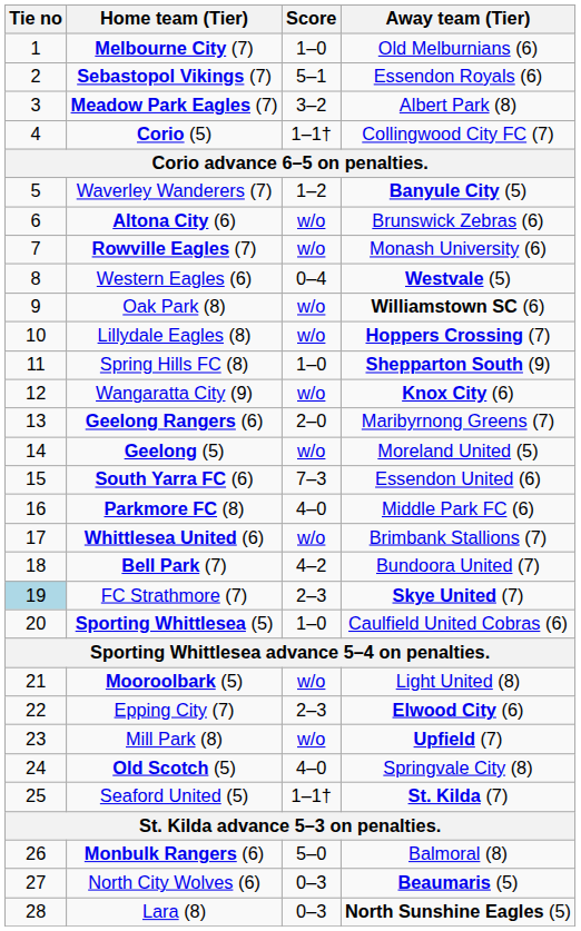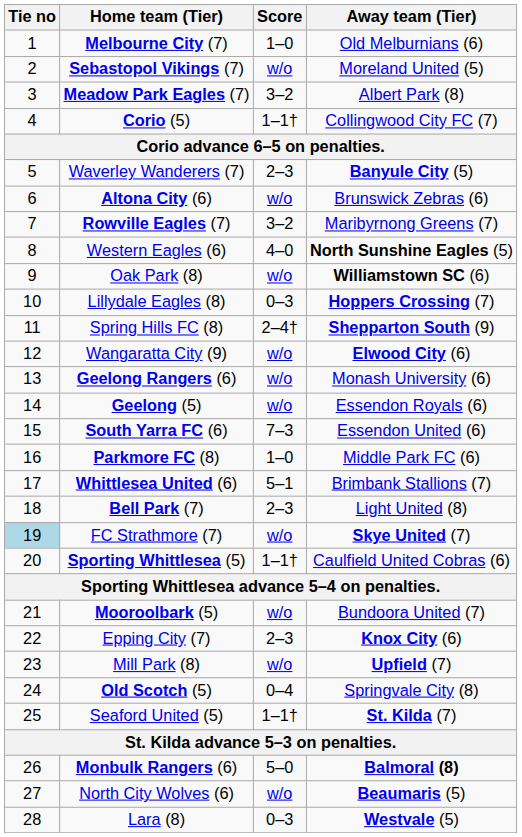Sebastopol Vikings (7) | Score: 5–1 -> w/o
Sebastopol Vikings (7) | Away team (Tier): Essendon Royals (6) -> Moreland United (5)
Waverley Wanderers (7) | Score: 1–2 -> 2–3
Rowville Eagles (7) | Score: w/o -> 3–2
Rowville Eagles (7) | Away team (Tier): Monash University (6) -> Maribyrnong Greens (7)
Western Eagles (6) | Score: 0–4 -> 4–0
Western Eagles (6) | Away team (Tier): Westvale (5) -> North Sunshine Eagles (5)
Lillydale Eagles (8) | Score: w/o -> 0–3
Spring Hills FC (8) | Score: 1–0 -> 2–4†
Wangaratta City (9) | Away team (Tier): Knox City (6) -> Elwood City (6)
Geelong Rangers (6) | Score: 2–0 -> w/o
Geelong Rangers (6) | Away team (Tier): Maribyrnong Greens (7) -> Monash University (6)
Geelong (5) | Away team (Tier): Moreland United (5) -> Essendon Royals (6)
Parkmore FC (8) | Score: 4–0 -> 1–0
Whittlesea United (6) | Score: w/o -> 5–1
Bell Park (7) | Score: 4–2 -> 2–3
Bell Park (7) | Away team (Tier): Bundoora United (7) -> Light United (8)
FC Strathmore (7) | Score: 2–3 -> w/o
Sporting Whittlesea (5) | Score: 1–0 -> 1–1†
Mooroolbark (5) | Away team (Tier): Light United (8) -> Bundoora United (7)
Epping City (7) | Away team (Tier): Elwood City (6) -> Knox City (6)
Old Scotch (5) | Score: 4–0 -> 0–4
Monbulk Rangers (6) | Away team (Tier): normal -> bold
North City Wolves (6) | Score: 0–3 -> w/o
Lara (8) | Away team (Tier): North Sunshine Eagles (5) -> Westvale (5)
